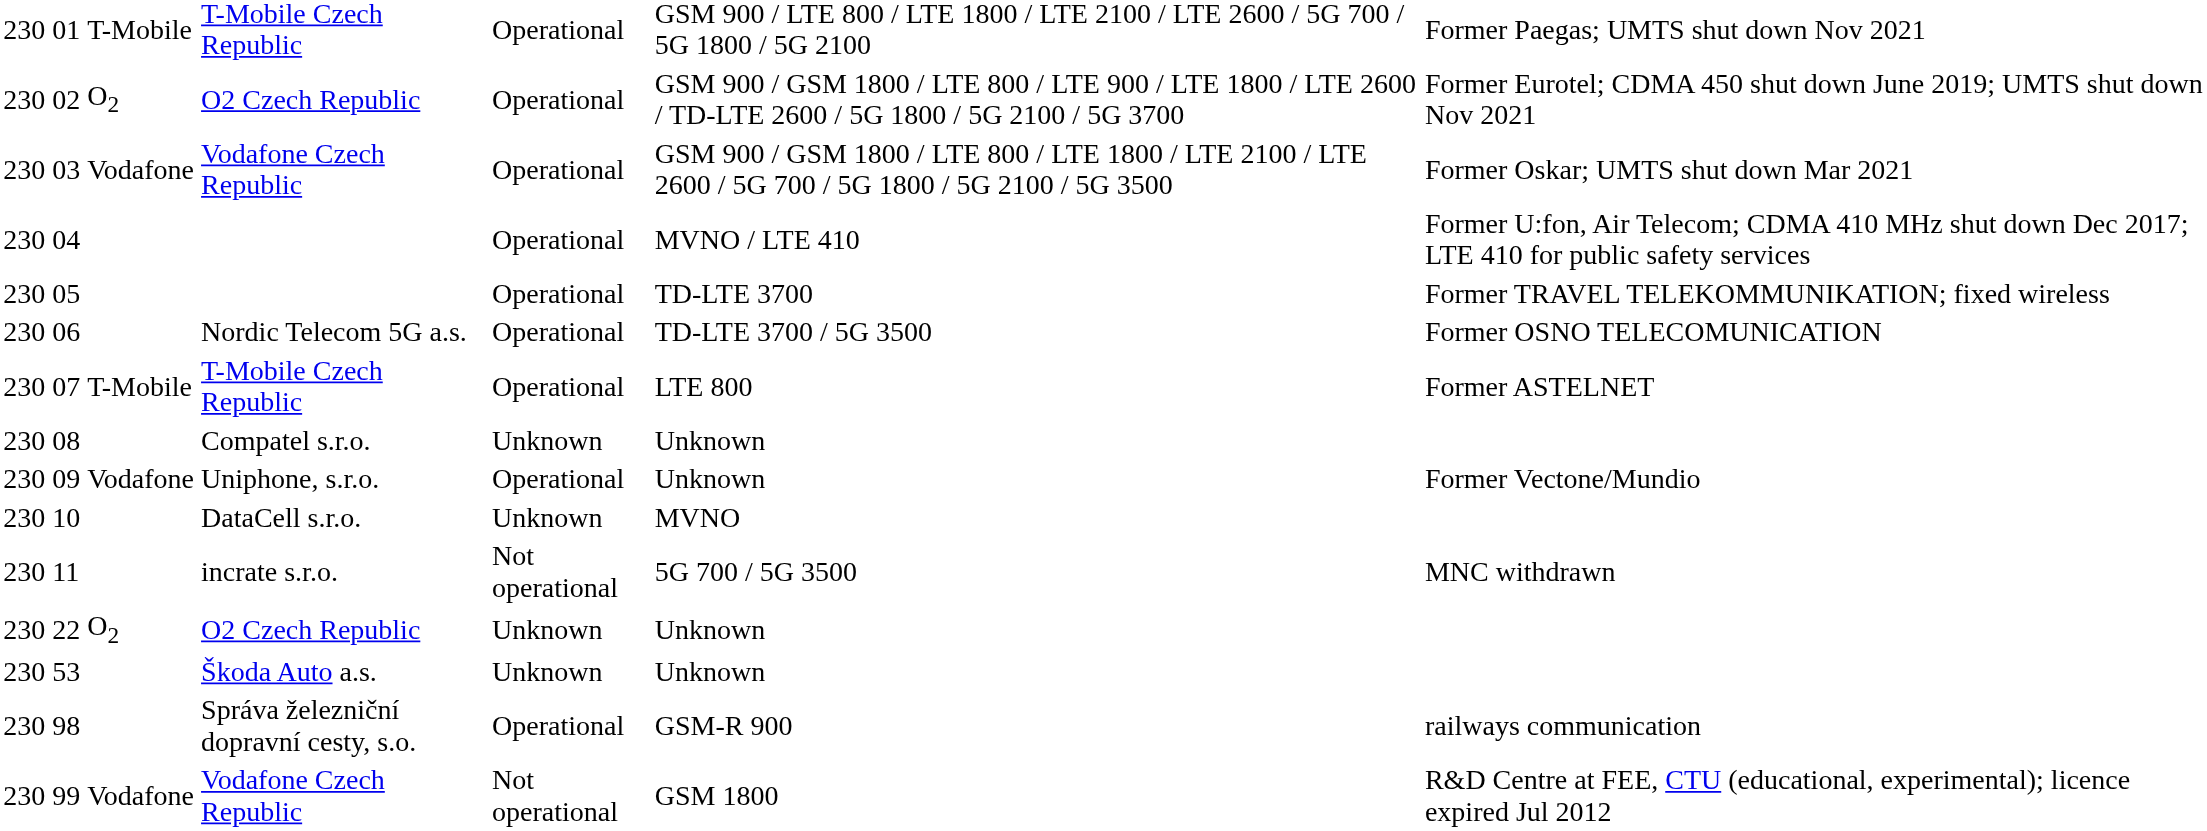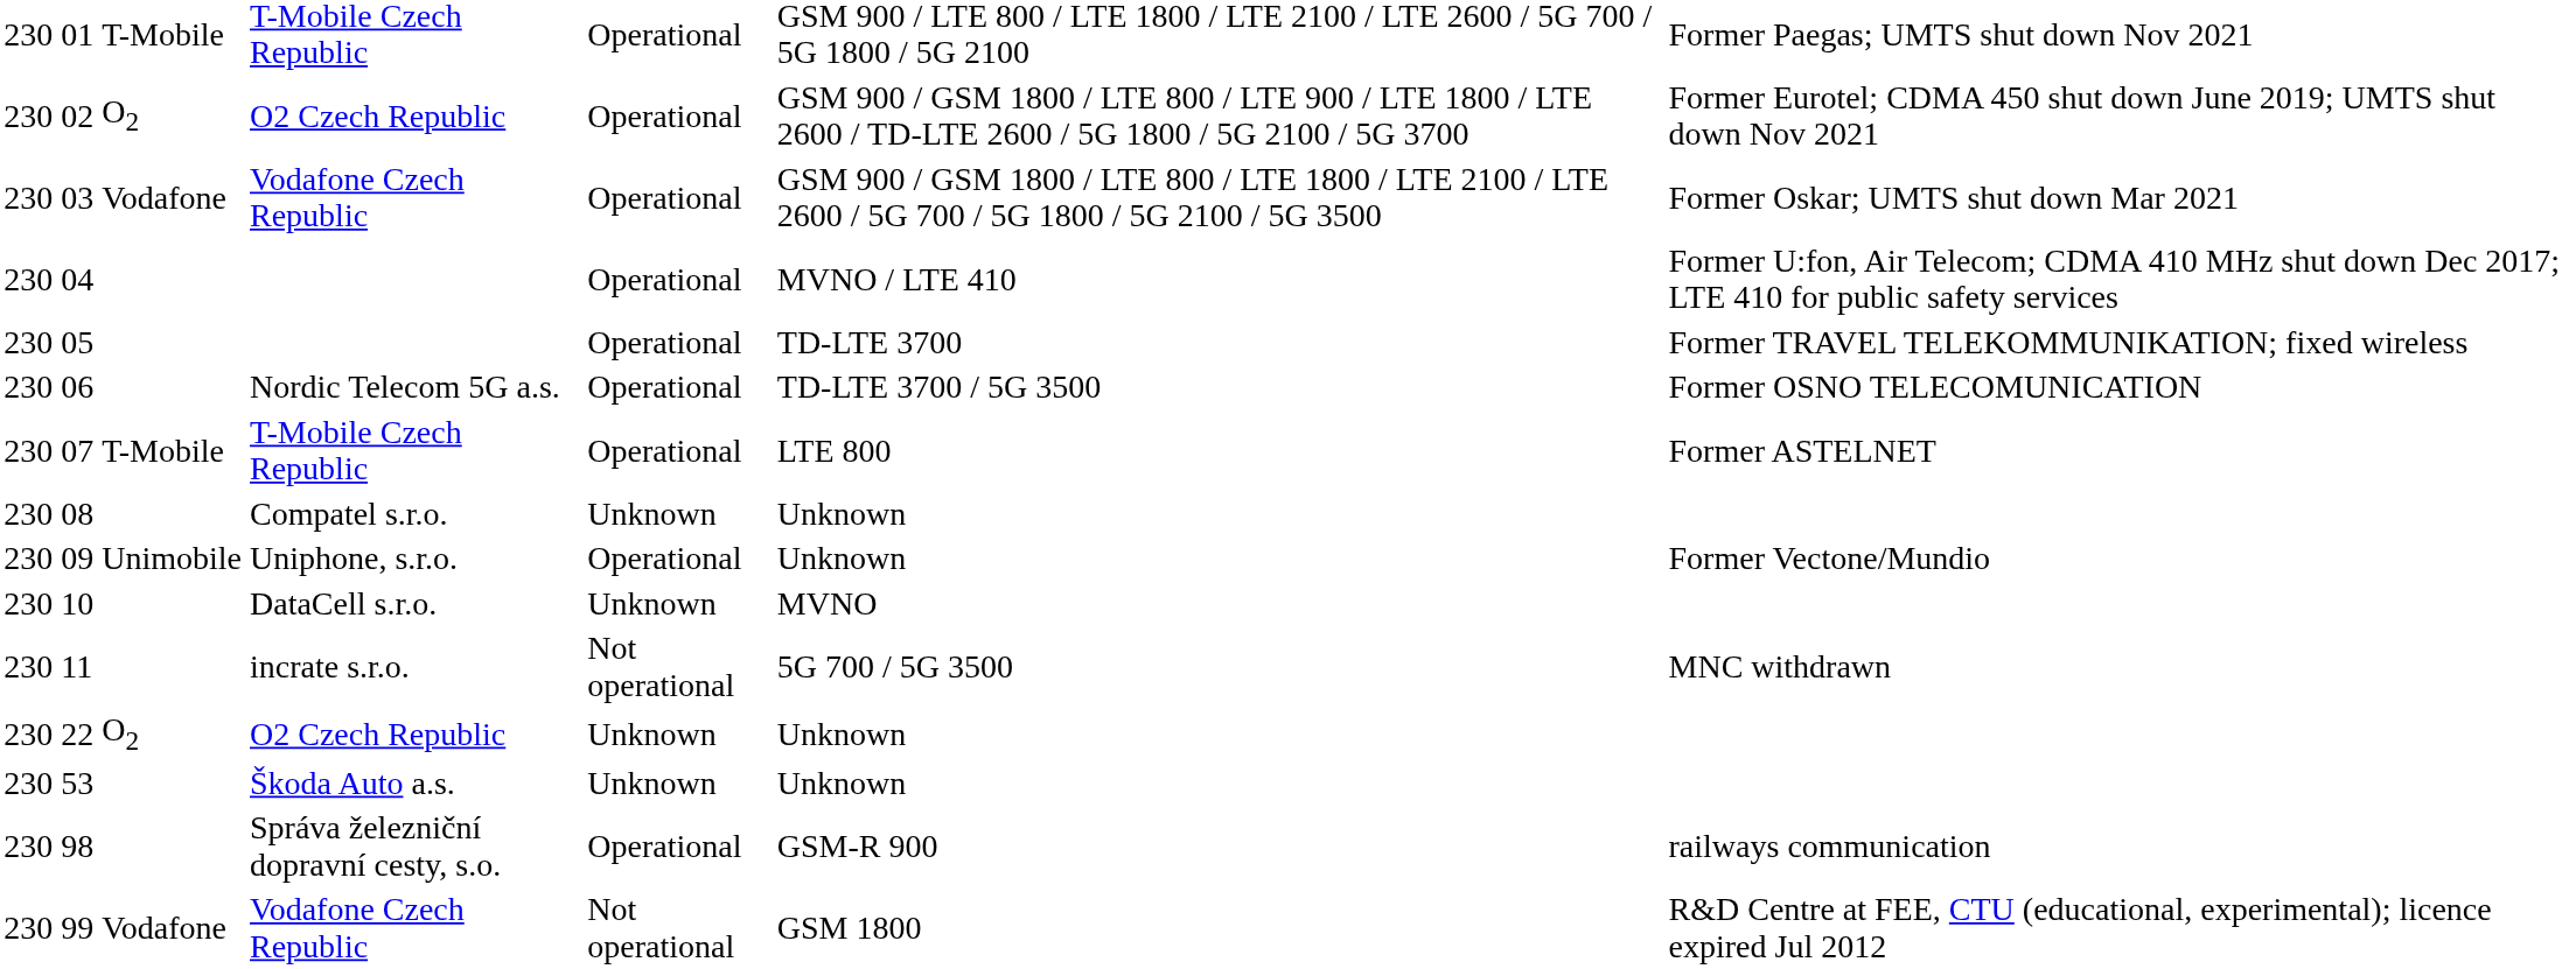09 | column 3: Vodafone -> Unimobile
